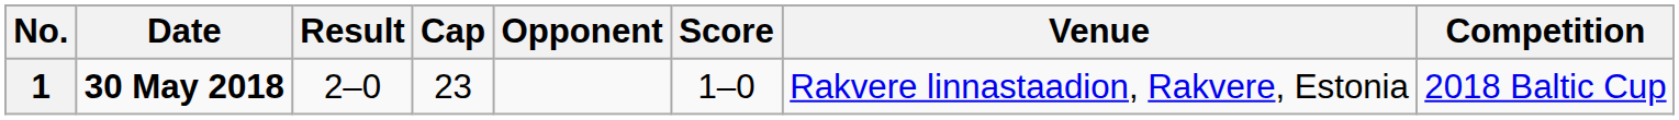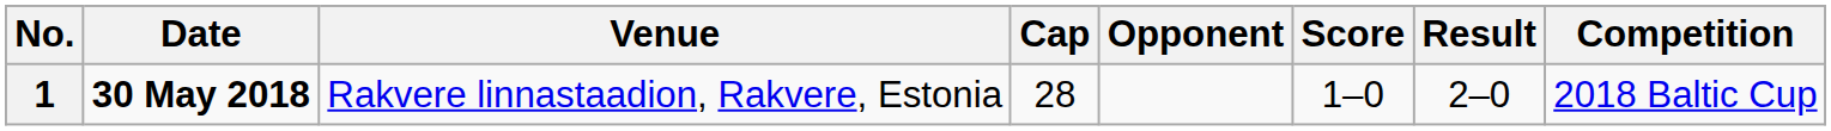columns swapped: Venue <-> Result
1 | Cap: 23 -> 28
